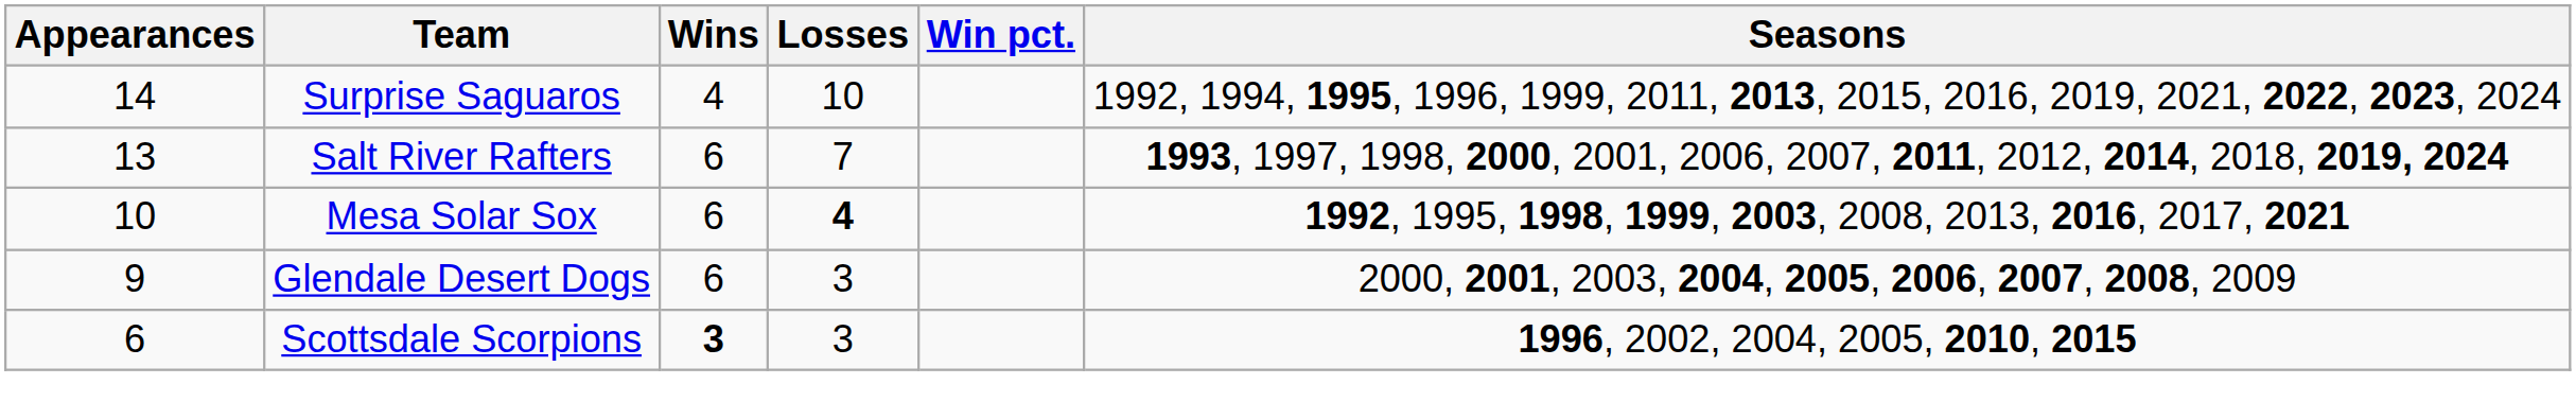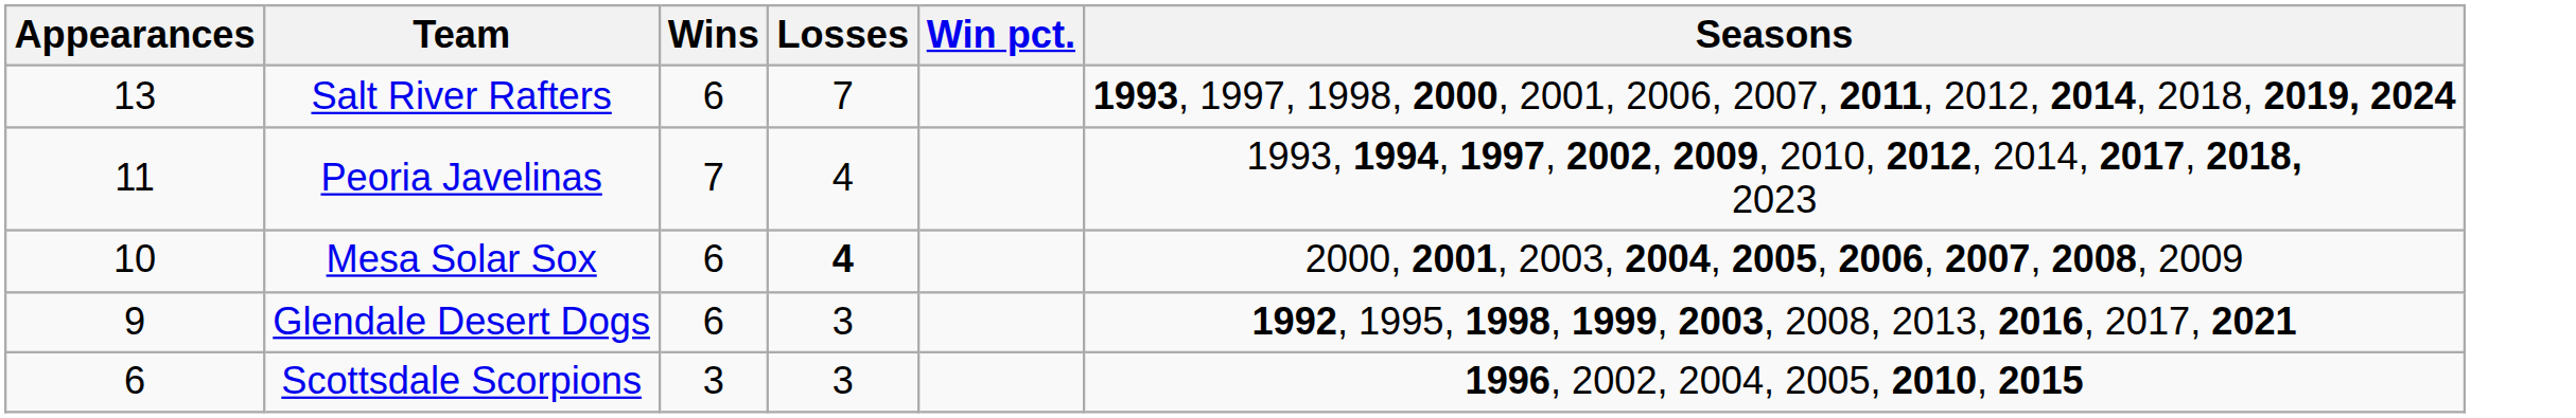- row: 14 | Surprise Saguaros | 4 | 10 | 1992, 1994, 1995, 1996, 1999, 2011, 2013, 2015, 2016, 2019, 2021, 2022, 2023, 2024
+ row: 11 | Peoria Javelinas | 7 | 4 | 1993, 1994, 1997, 2002, 2009, 2010, 2012, 2014, 2017, 2018, 2023
Mesa Solar Sox | Seasons: 1992, 1995, 1998, 1999, 2003, 2008, 2013, 2016, 2017, 2021 -> 2000, 2001, 2003, 2004, 2005, 2006, 2007, 2008, 2009
Glendale Desert Dogs | Seasons: 2000, 2001, 2003, 2004, 2005, 2006, 2007, 2008, 2009 -> 1992, 1995, 1998, 1999, 2003, 2008, 2013, 2016, 2017, 2021
Scottsdale Scorpions | Wins: bold -> normal
